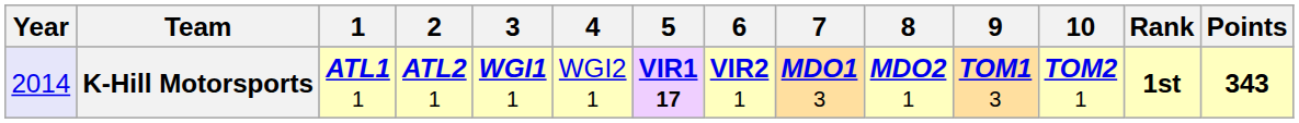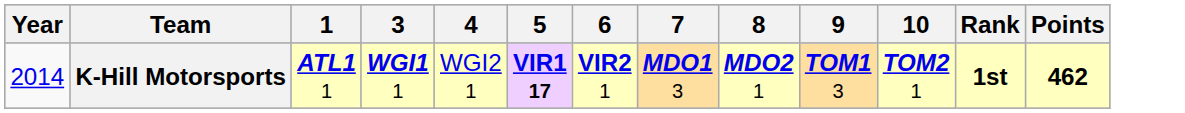- column: 2 | ATL2 1
K-Hill Motorsports | Year: lavender background -> no background
K-Hill Motorsports | Points: 343 -> 462
